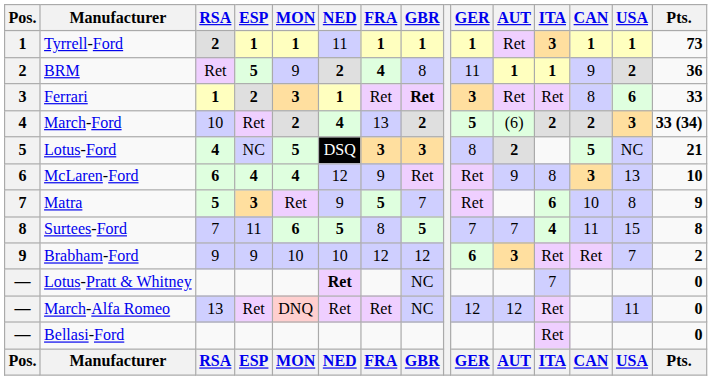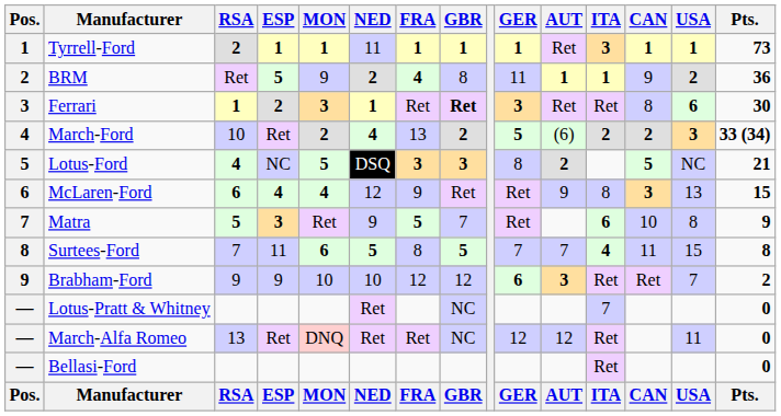Ferrari | Pts.: 33 -> 30
McLaren-Ford | Pts.: 10 -> 15
Lotus-Pratt & Whitney | NED: bold -> normal
